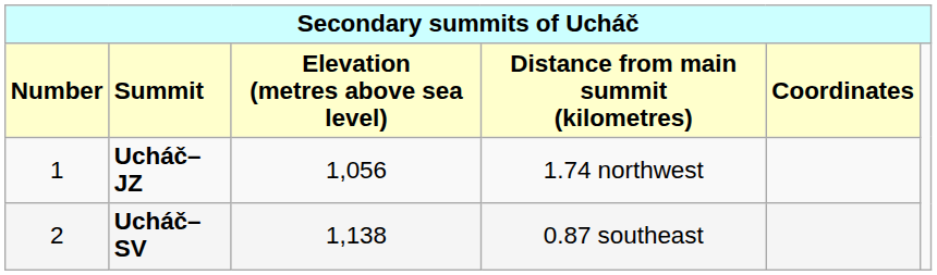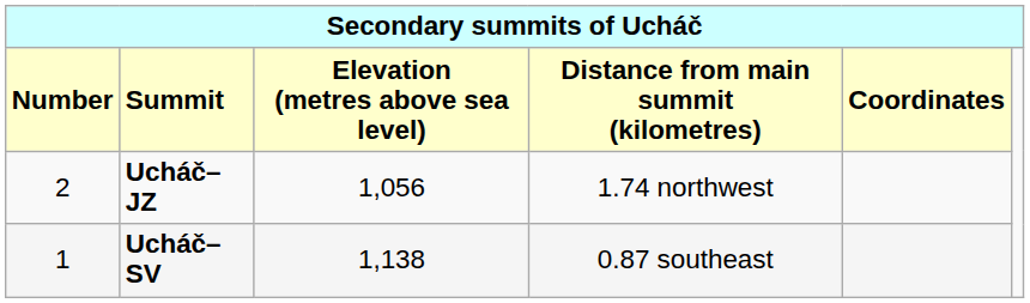Ucháč–JZ | column 1: 1 -> 2
Ucháč–SV | column 1: 2 -> 1
